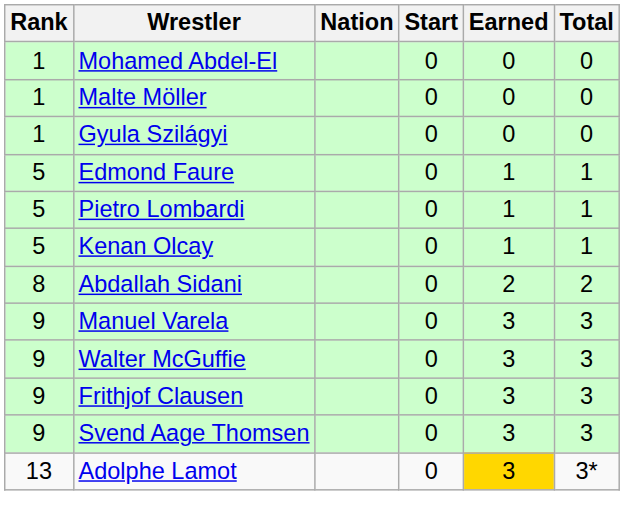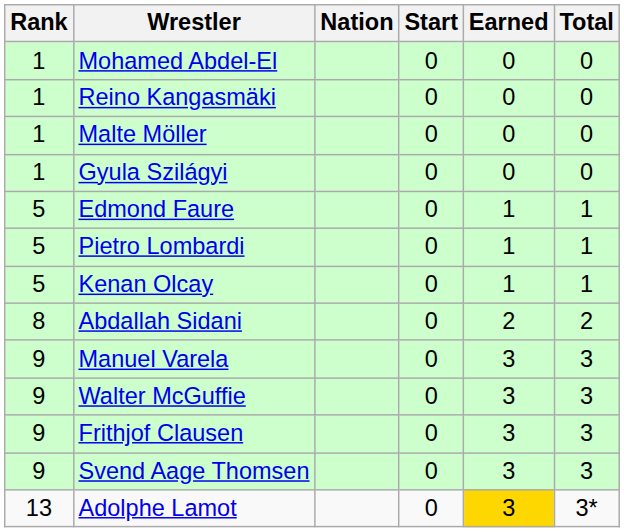+ row: 1 | Reino Kangasmäki | 0 | 0 | 0
